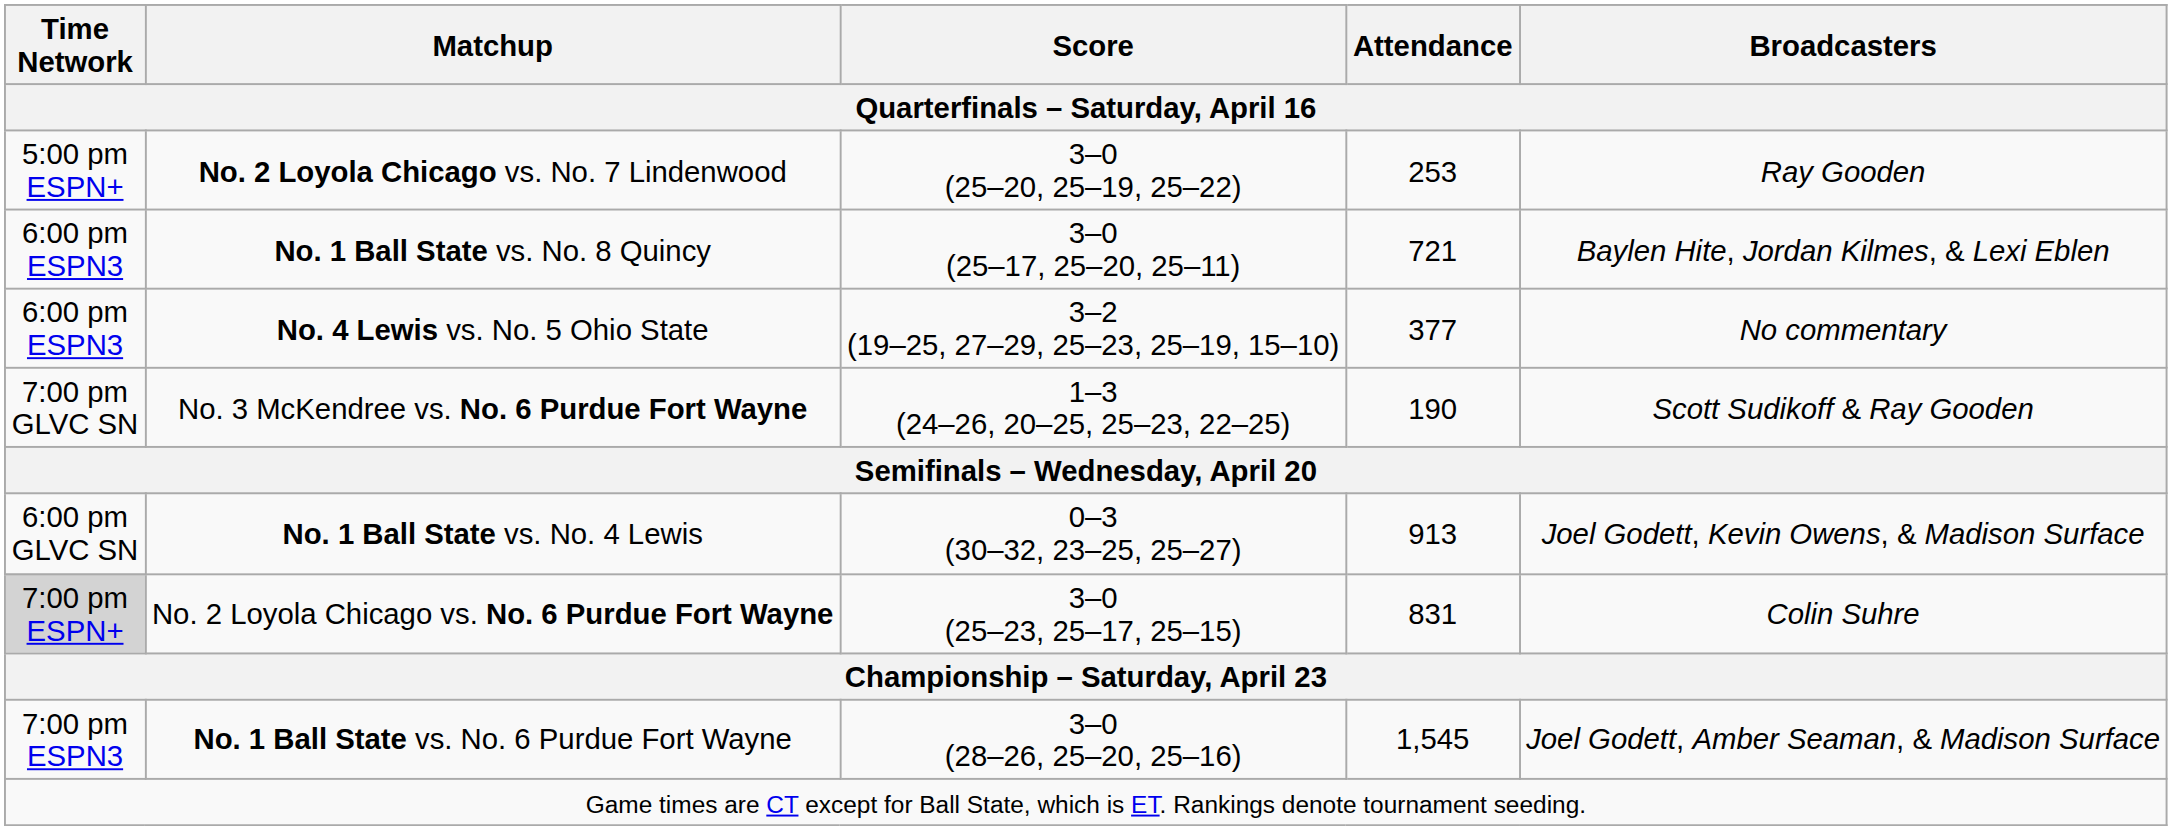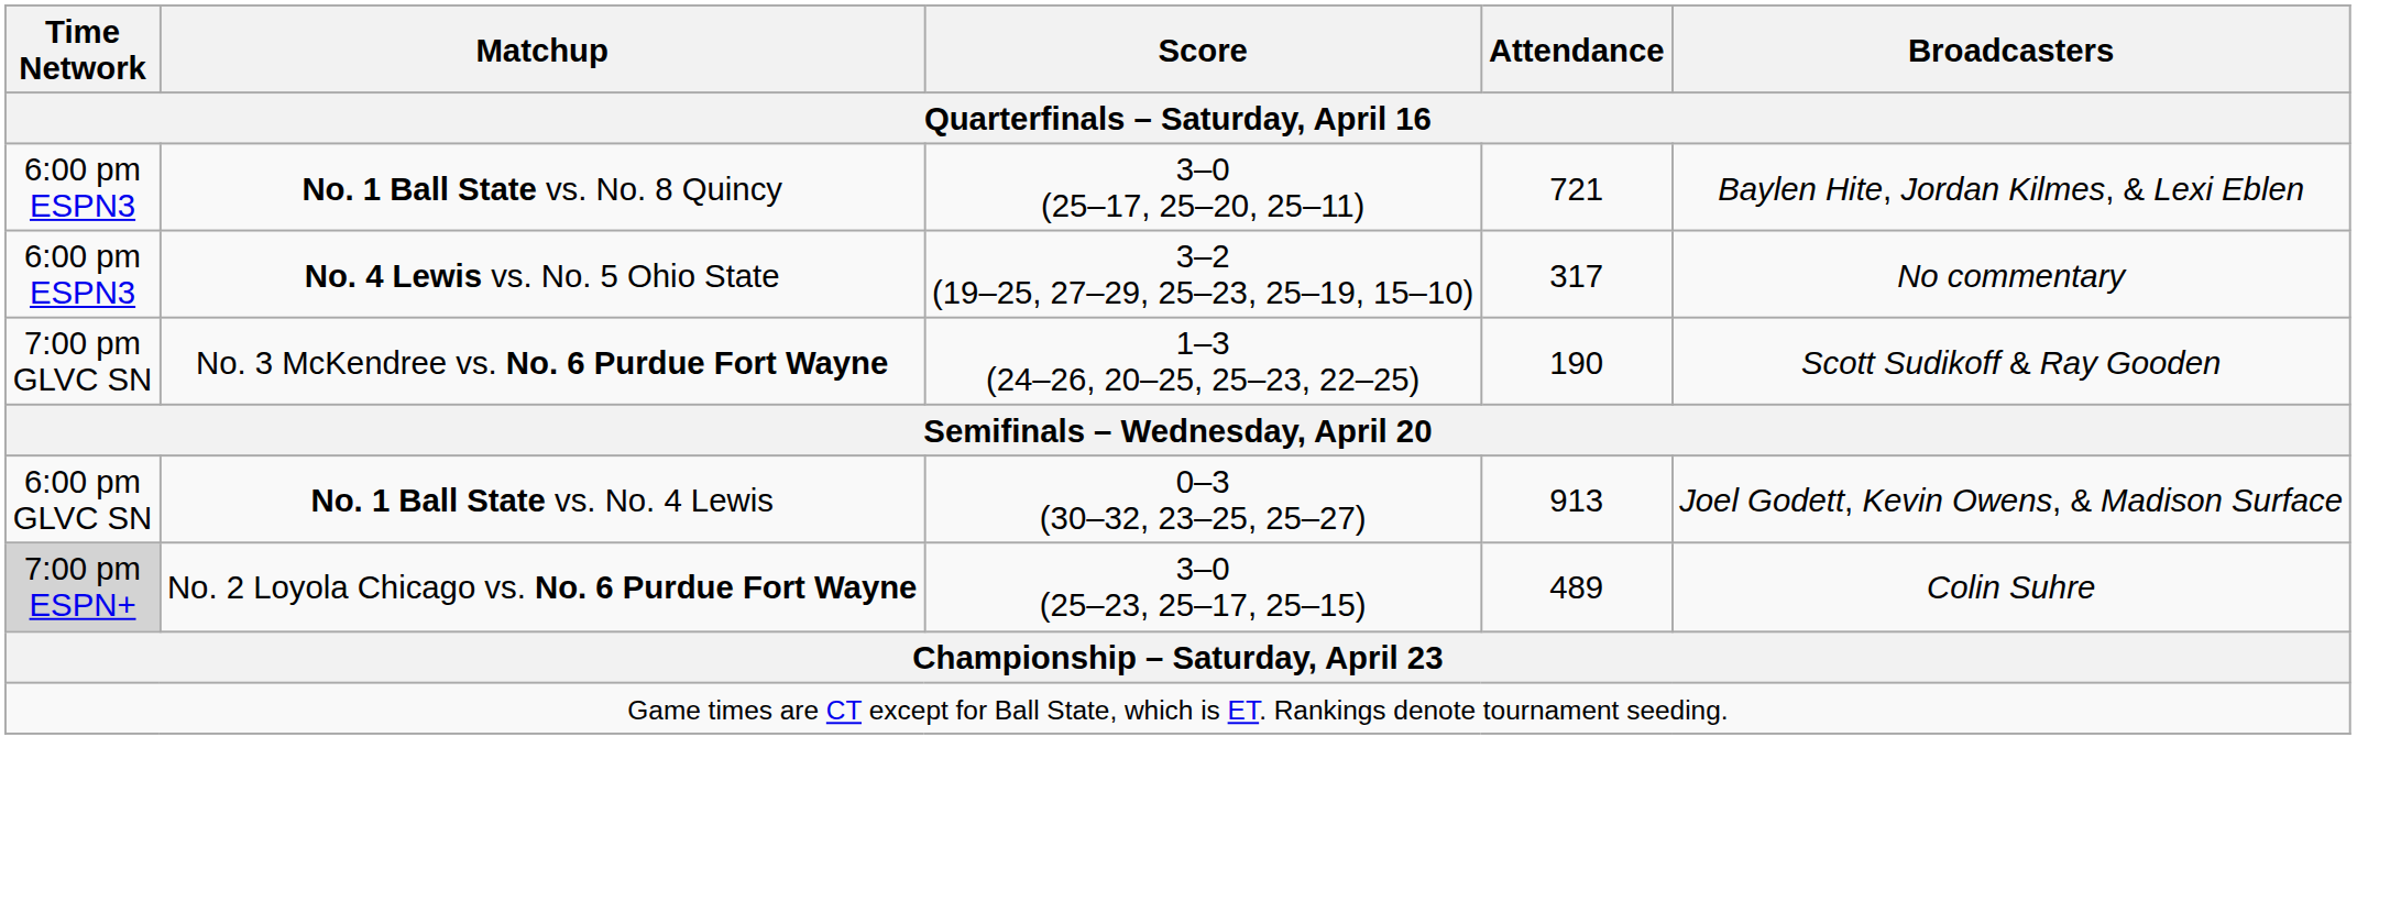- row: 5:00 pm ESPN+ | No. 2 Loyola Chicago vs. No. 7 Lindenwood | 3–0 (25–20, 25–19, 25–22) | 253 | Ray Gooden
No. 4 Lewis vs. No. 5 Ohio State | Attendance: 377 -> 317
No. 2 Loyola Chicago vs. No. 6 Purdue Fort Wayne | Attendance: 831 -> 489
- row: 7:00 pm ESPN3 | No. 1 Ball State vs. No. 6 Purdue Fort Wayne | 3–0 (28–26, 25–20, 25–16) | 1,545 | Joel Godett, Amber Seaman, & Madison Surface
